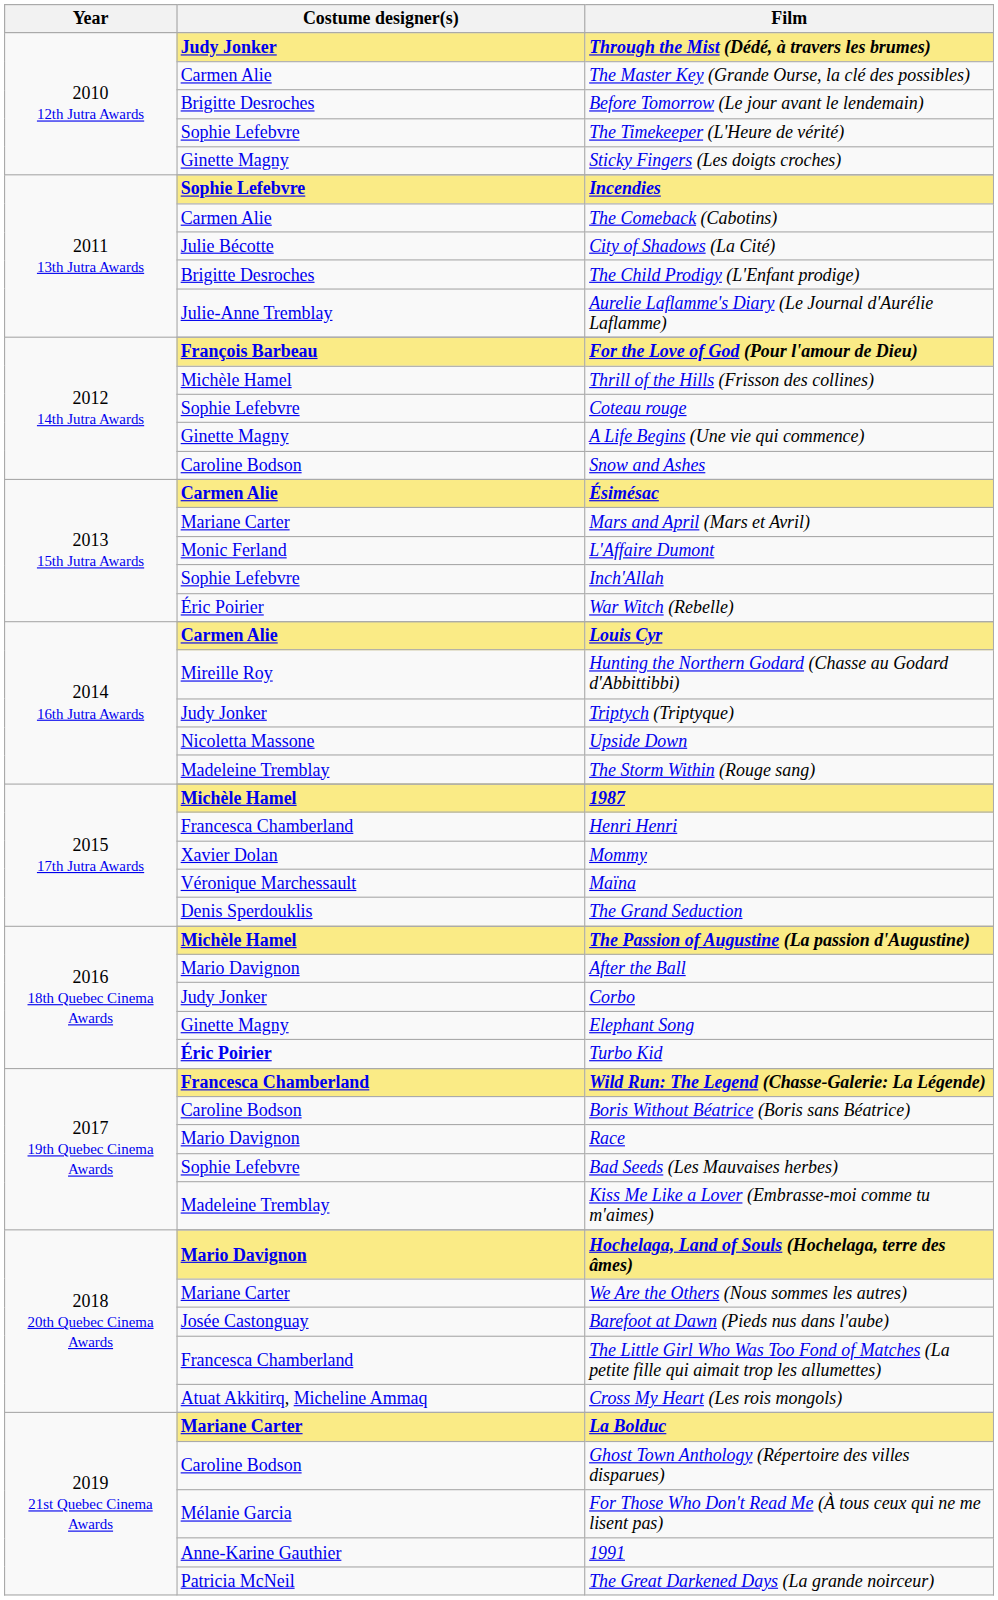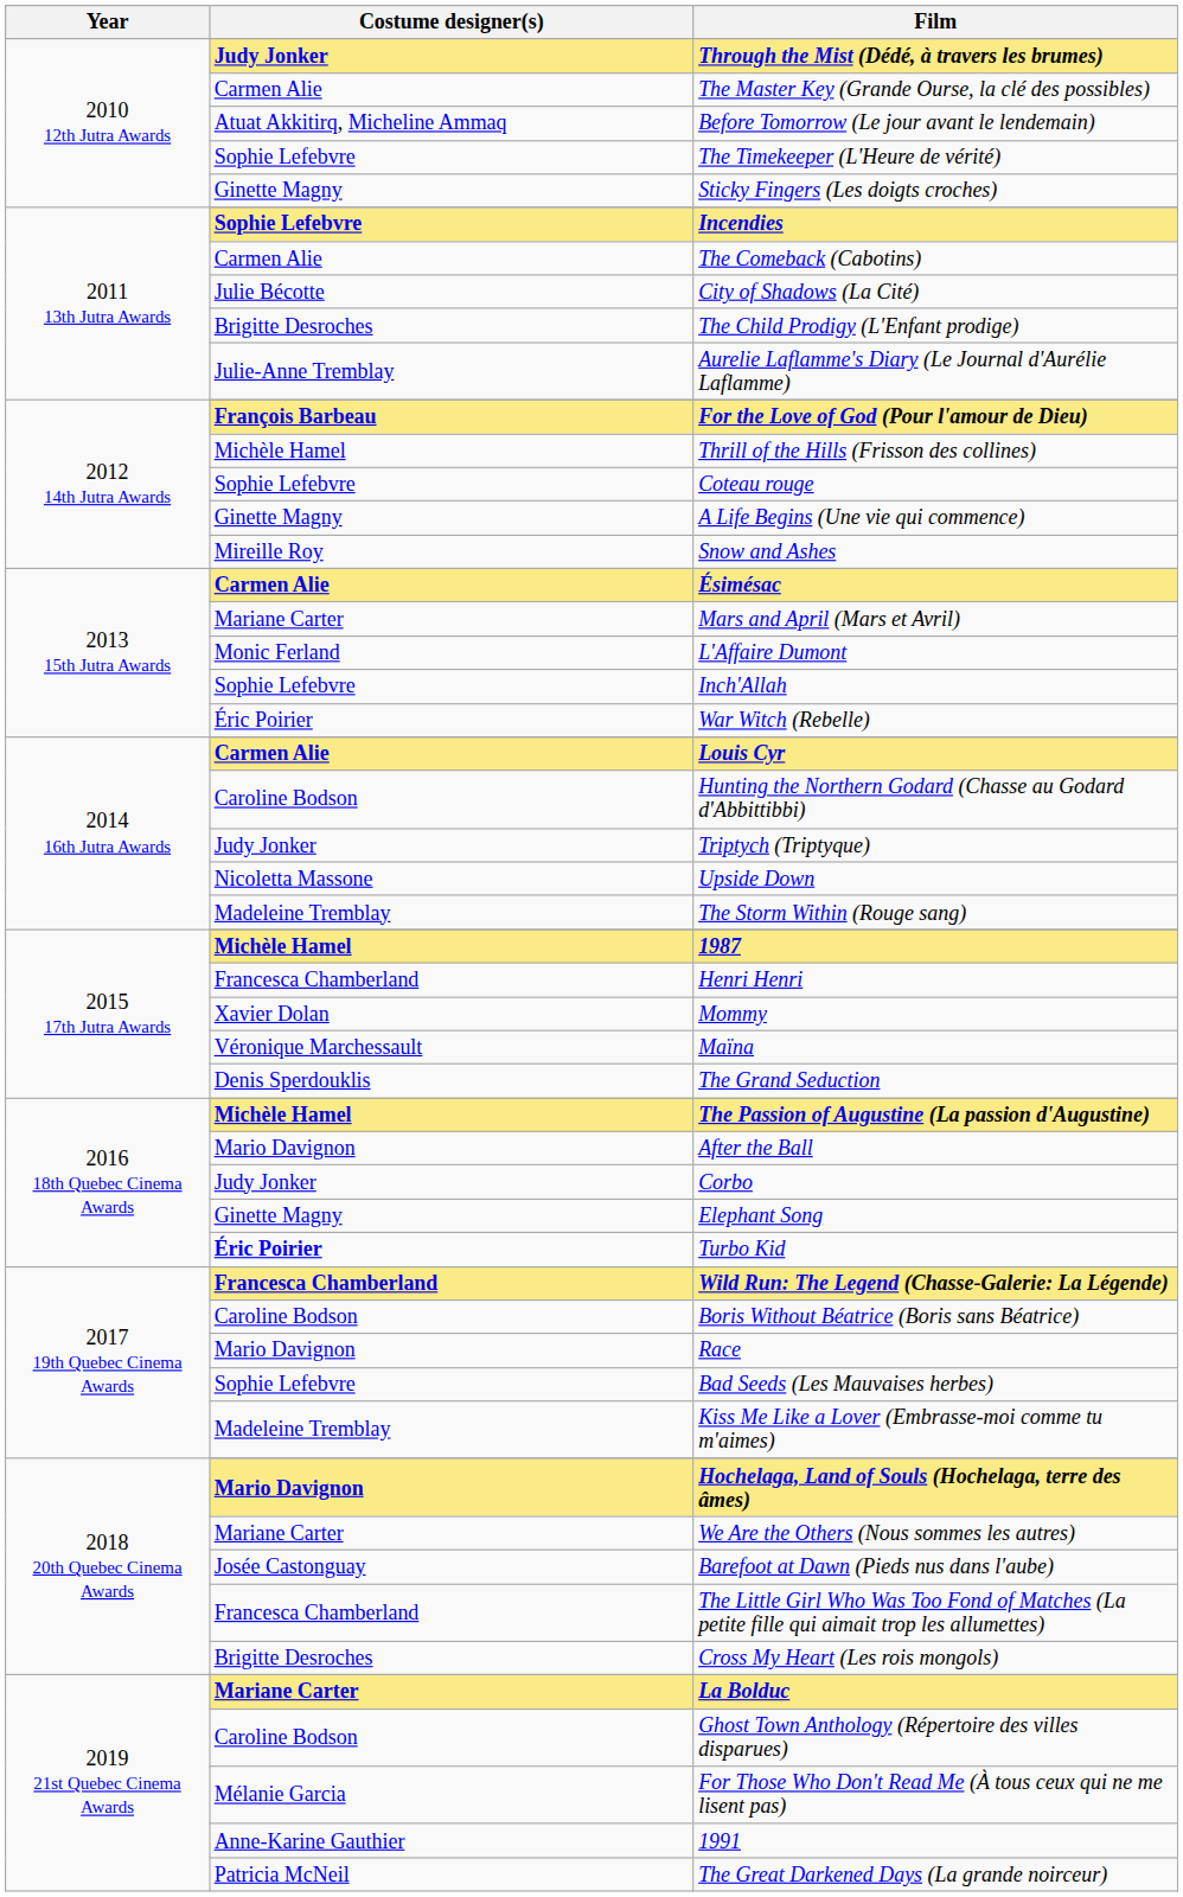Before Tomorrow (Le jour avant le lendemain) | Costume designer(s): Brigitte Desroches -> Atuat Akkitirq, Micheline Ammaq
Snow and Ashes | Costume designer(s): Caroline Bodson -> Mireille Roy
Hunting the Northern Godard (Chasse au Godard d'Abbittibbi) | Costume designer(s): Mireille Roy -> Caroline Bodson
Cross My Heart (Les rois mongols) | Costume designer(s): Atuat Akkitirq, Micheline Ammaq -> Brigitte Desroches
